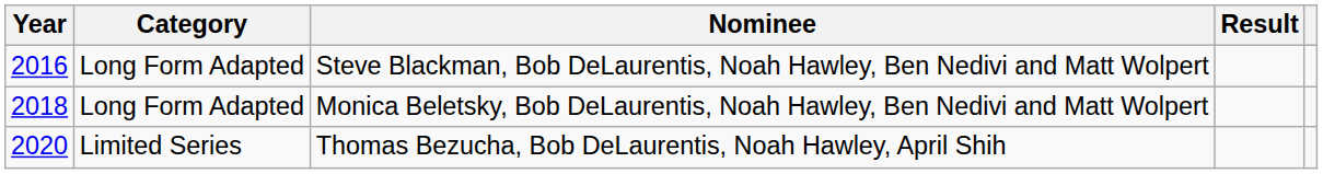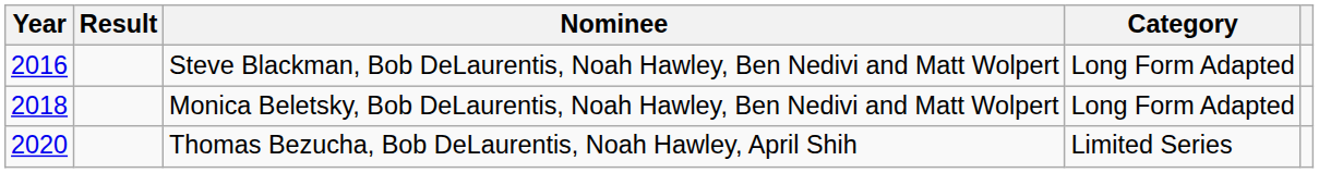columns swapped: Category <-> Result
